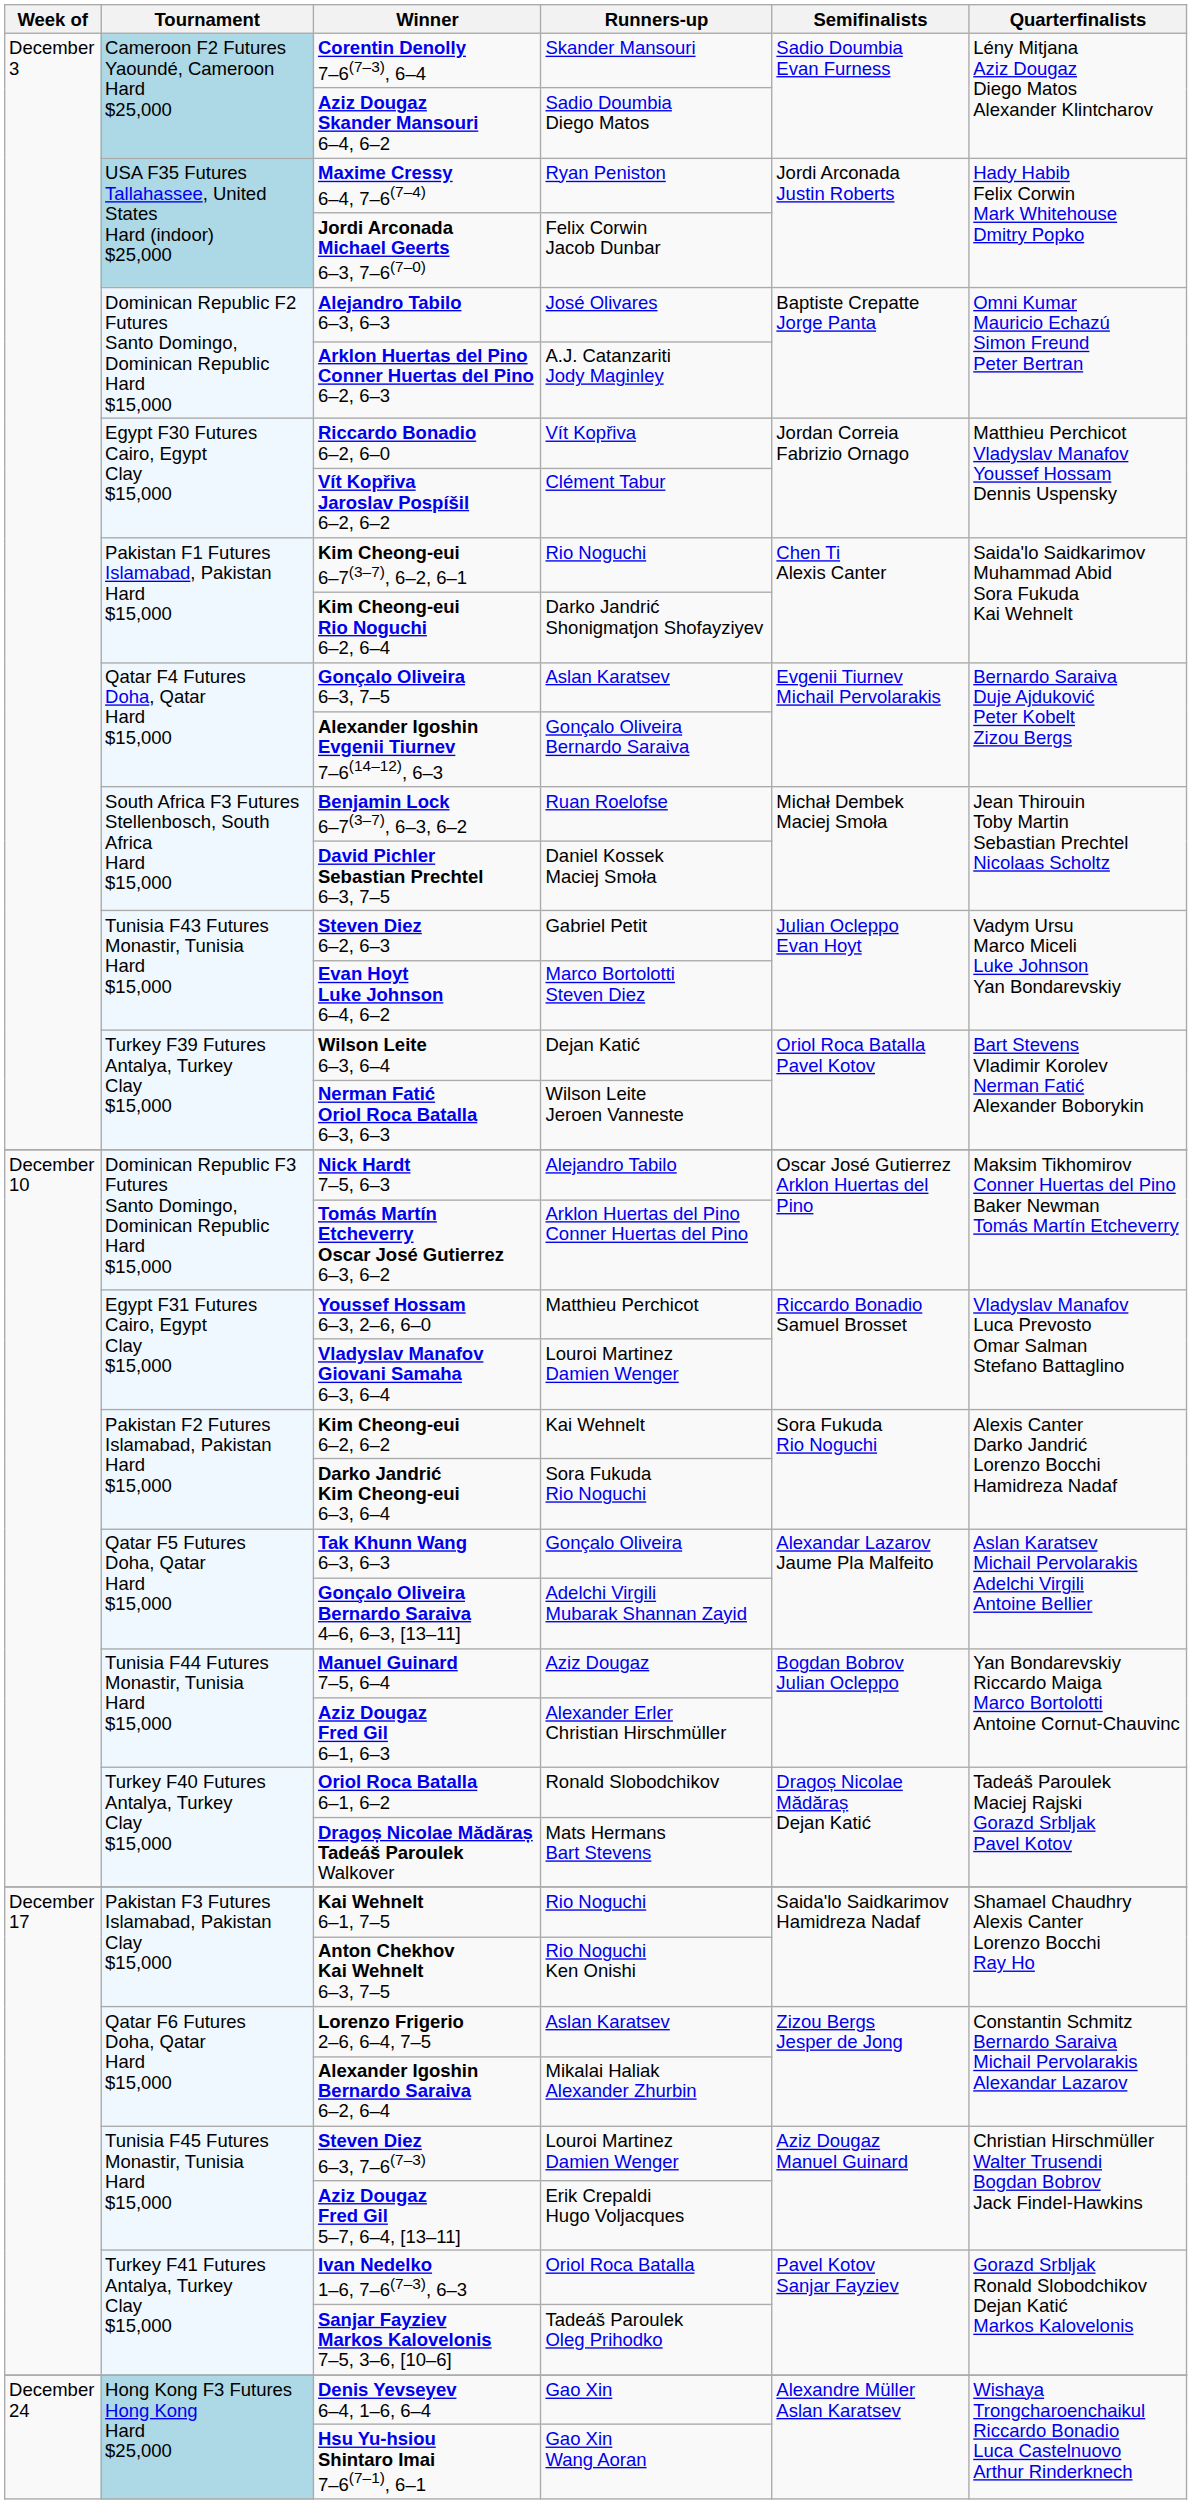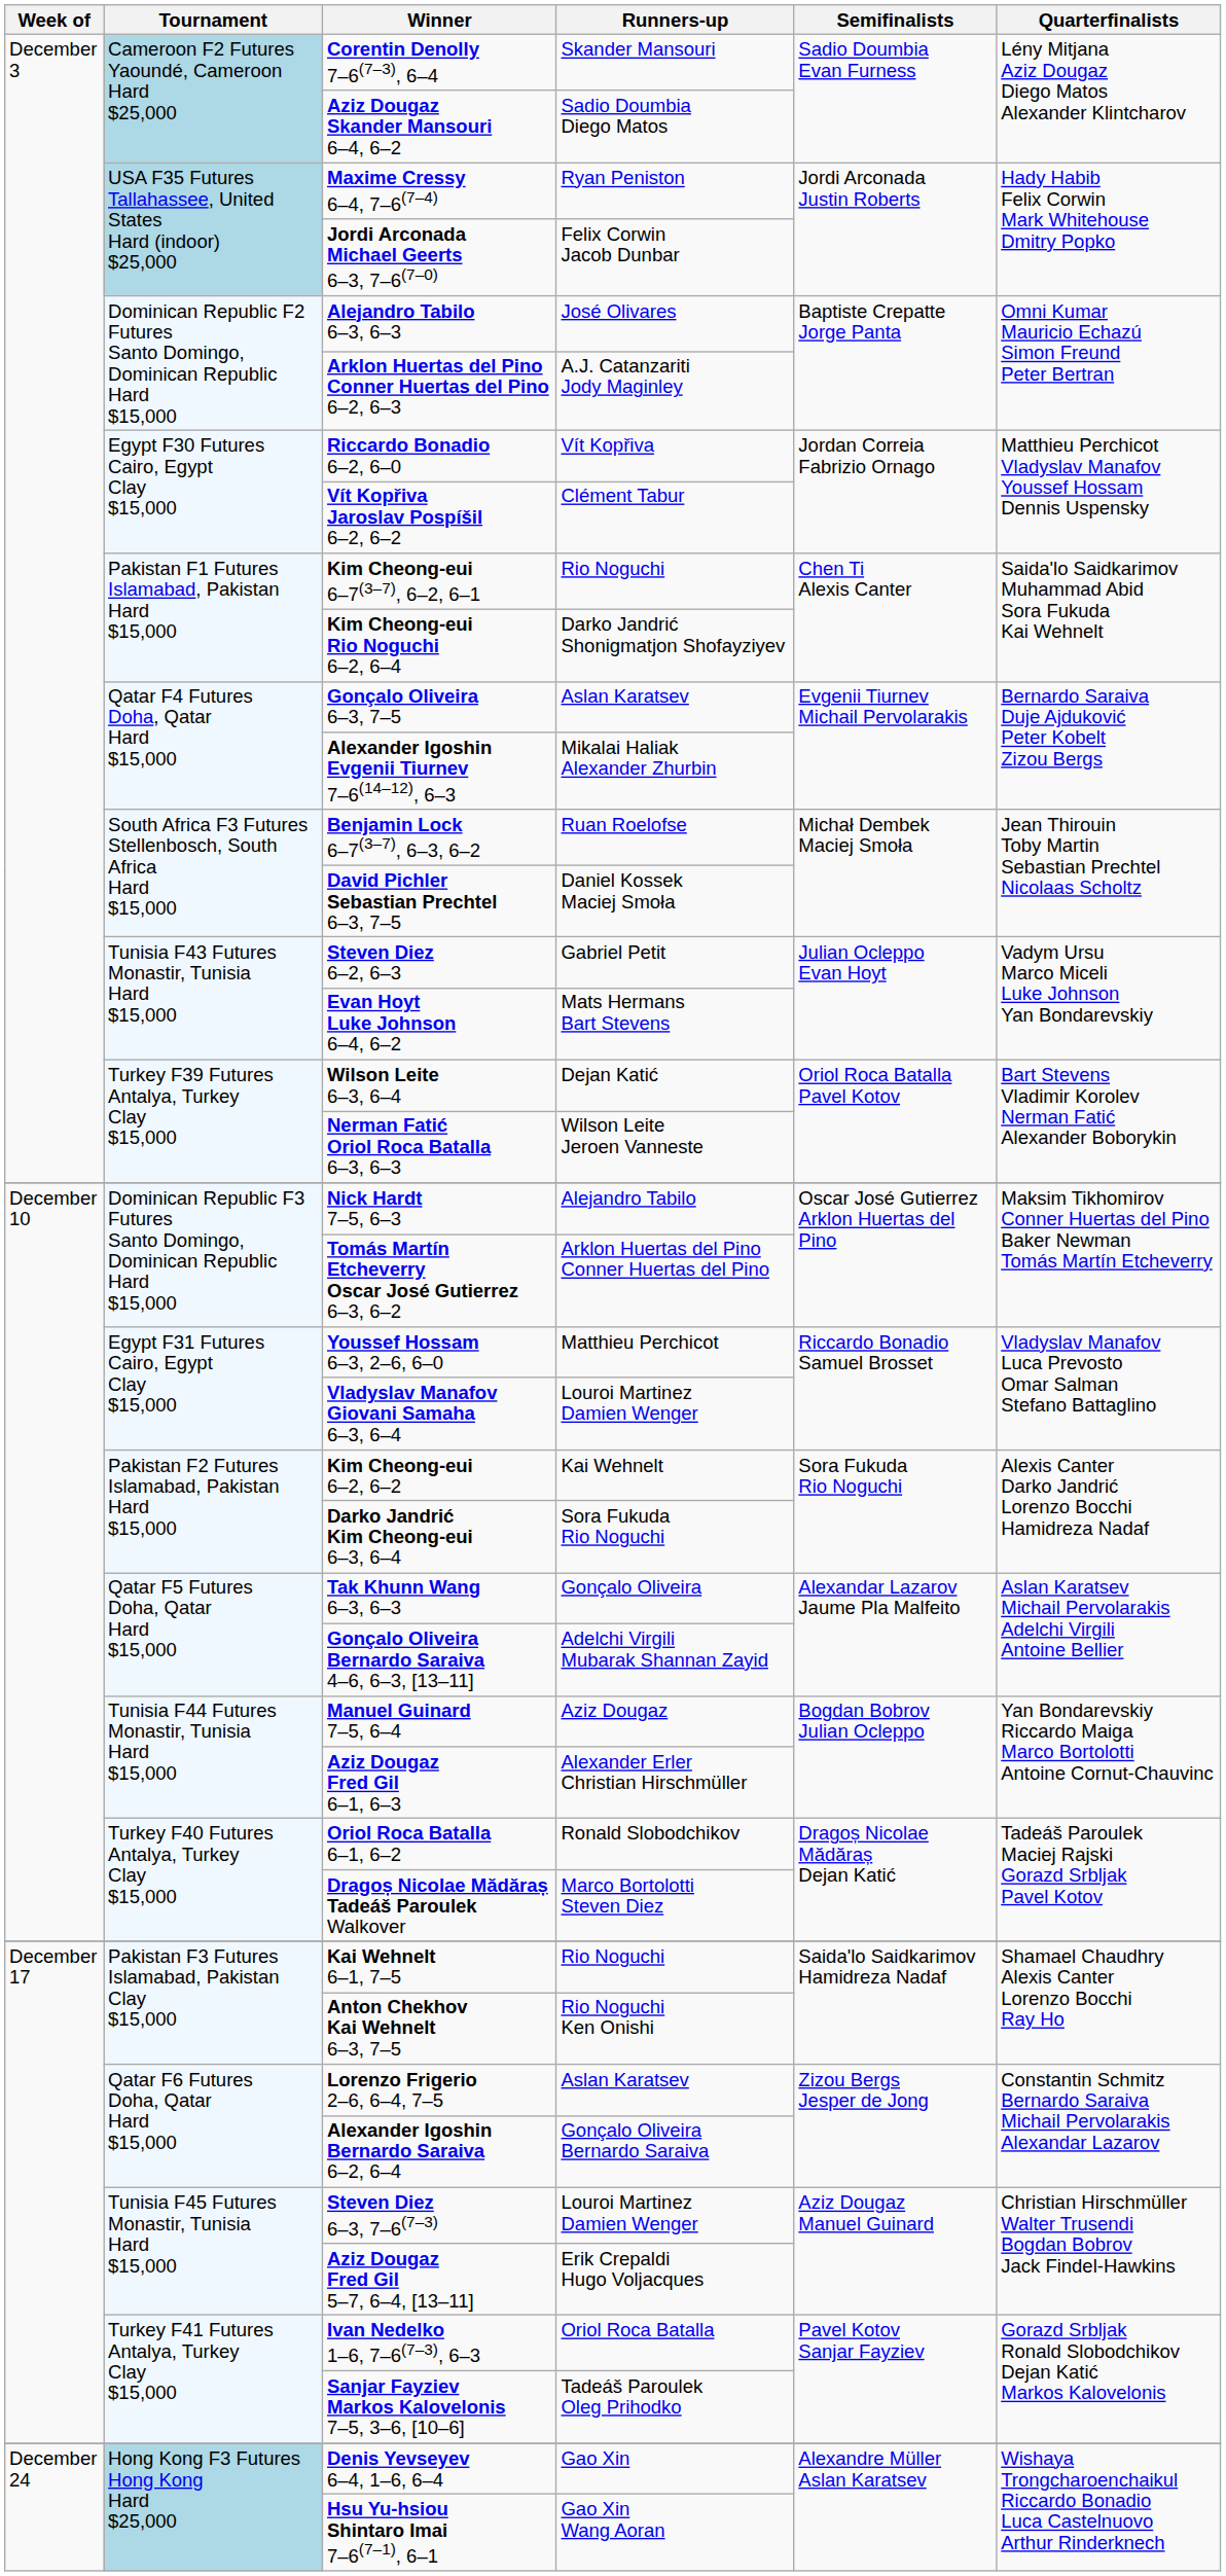Alexander Igoshin Evgenii Tiurnev 7–6(14–12), 6–3 | Runners-up: Gonçalo Oliveira Bernardo Saraiva -> Mikalai Haliak Alexander Zhurbin
Evan Hoyt Luke Johnson 6–4, 6–2 | Runners-up: Marco Bortolotti Steven Diez -> Mats Hermans Bart Stevens
Dragoș Nicolae Mădăraș Tadeáš Paroulek Walkover | Runners-up: Mats Hermans Bart Stevens -> Marco Bortolotti Steven Diez
Alexander Igoshin Bernardo Saraiva 6–2, 6–4 | Runners-up: Mikalai Haliak Alexander Zhurbin -> Gonçalo Oliveira Bernardo Saraiva
